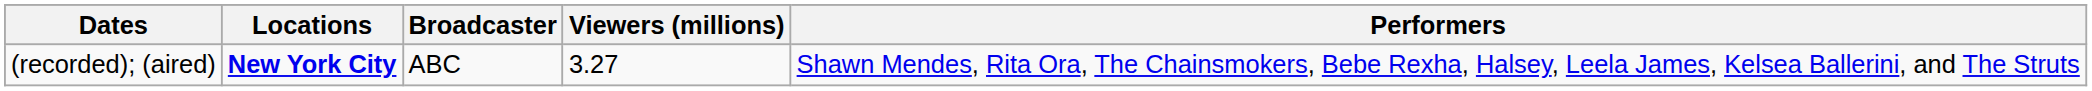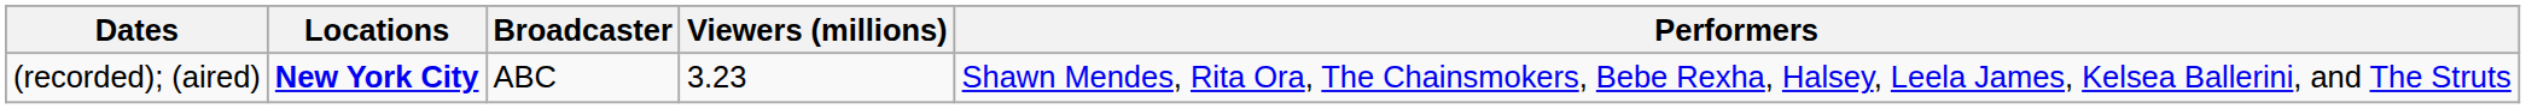(recorded); (aired) | Viewers (millions): 3.27 -> 3.23
